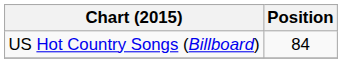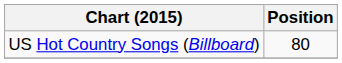US Hot Country Songs (Billboard) | Position: 84 -> 80
